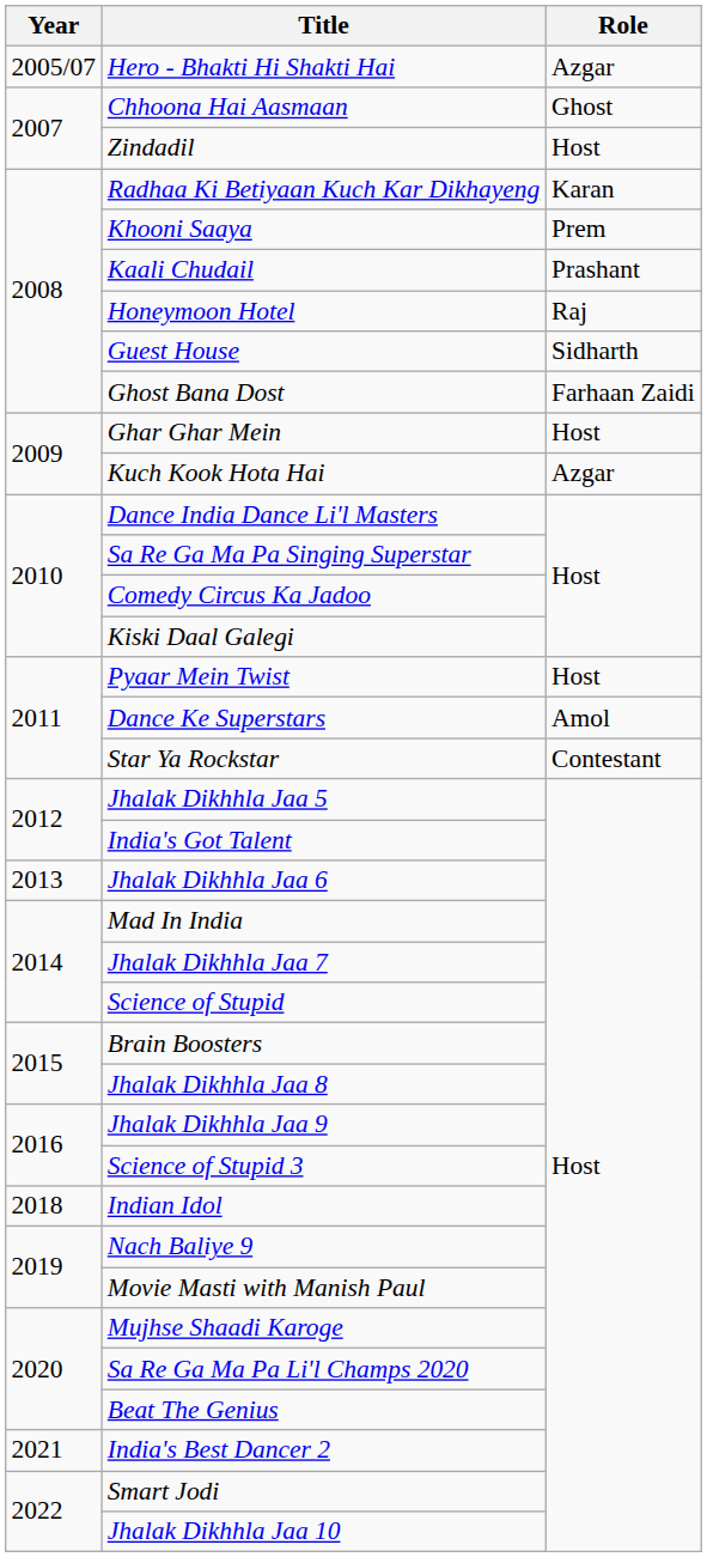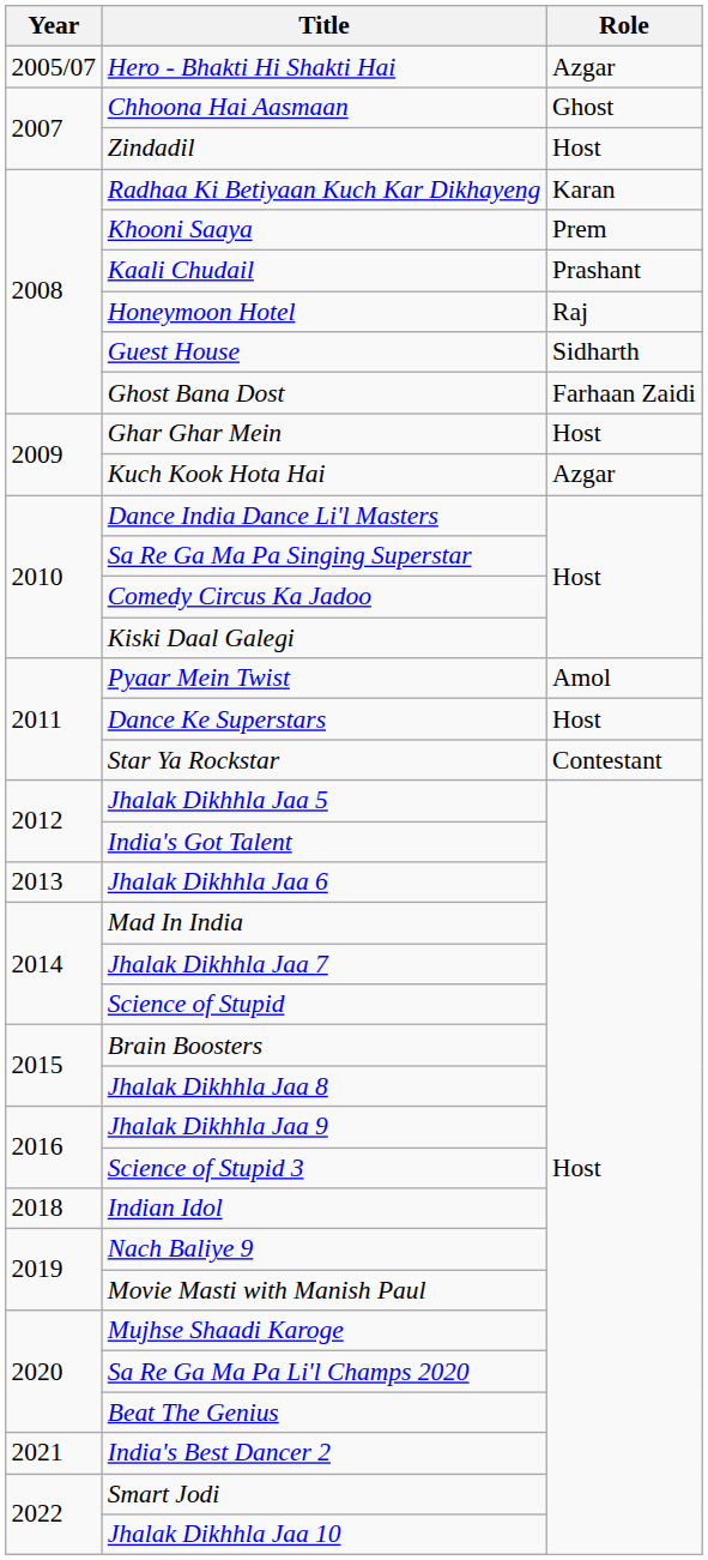Pyaar Mein Twist | Role: Host -> Amol
Dance Ke Superstars | Role: Amol -> Host
